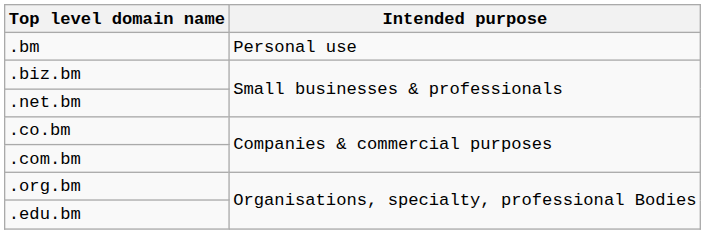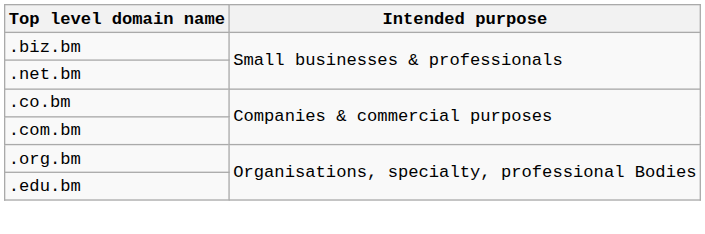- row: .bm | Personal use
